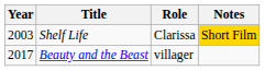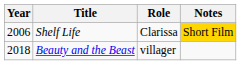Shelf Life | Year: 2003 -> 2006
Beauty and the Beast | Year: 2017 -> 2018
